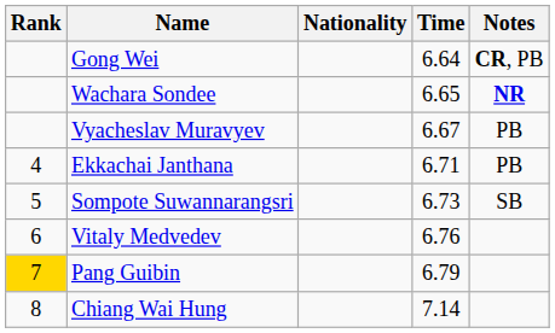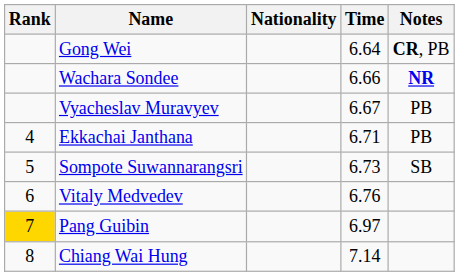Wachara Sondee | Time: 6.65 -> 6.66
Pang Guibin | Time: 6.79 -> 6.97
